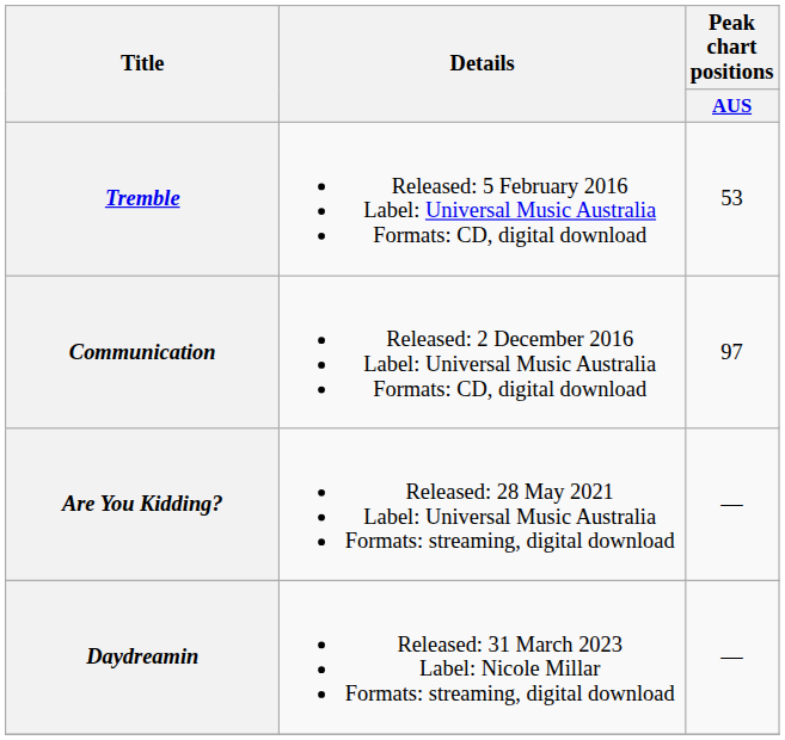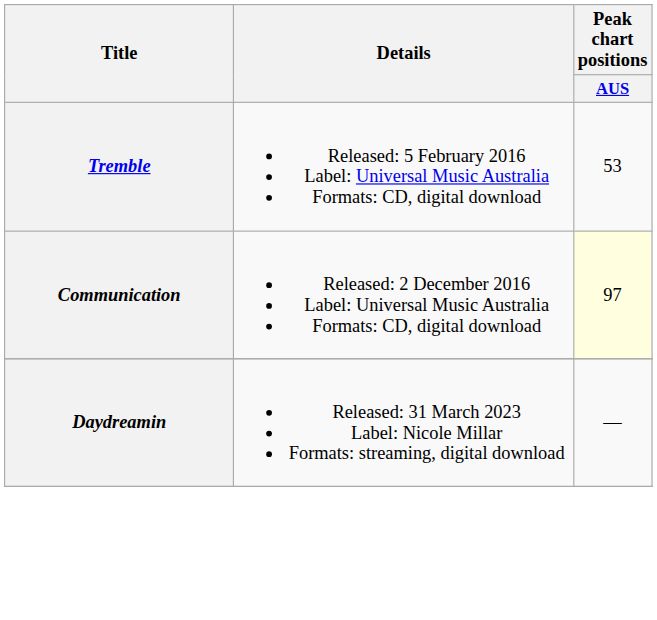Communication | Peak chart positions / AUS: no background -> lightyellow background
- row: Are You Kidding? | Released: 28 May 2021 Label: Universal Music Australia Formats: streaming, digital download | —
